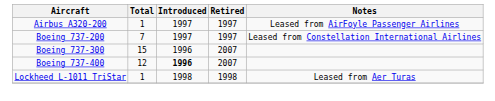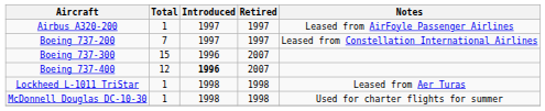+ row: McDonnell Douglas DC-10-30 | 1 | 1998 | 1998 | Used for charter flights for summer
